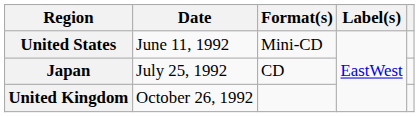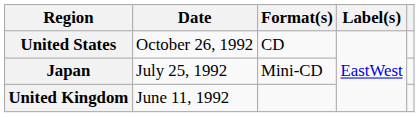United States | Date: June 11, 1992 -> October 26, 1992
United States | Format(s): Mini-CD -> CD
Japan | Format(s): CD -> Mini-CD
United Kingdom | Date: October 26, 1992 -> June 11, 1992
